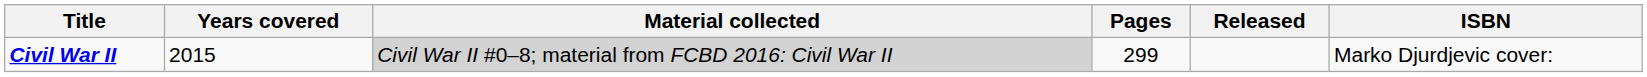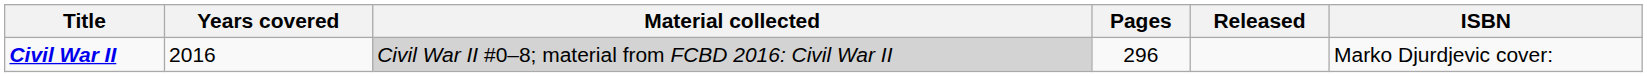Civil War II | Years covered: 2015 -> 2016
Civil War II | Pages: 299 -> 296
